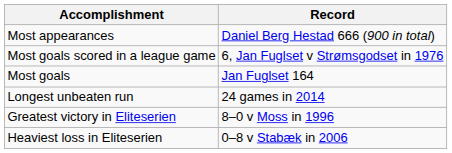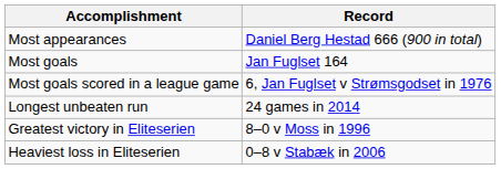rows swapped: Most goals <-> Most goals scored in a league game
